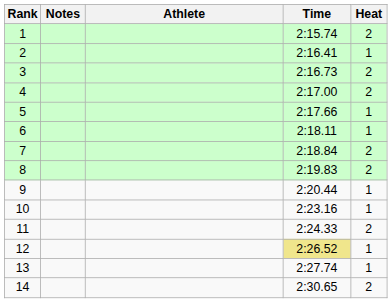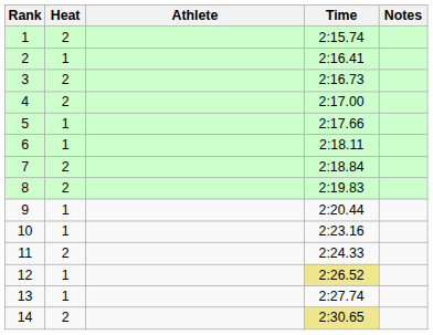columns swapped: Heat <-> Notes
14 | Time: no background -> khaki background
